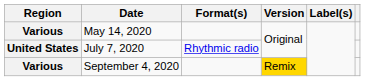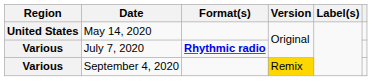May 14, 2020 | Region: Various -> United States
July 7, 2020 | Region: United States -> Various
July 7, 2020 | Format(s): normal -> bold
